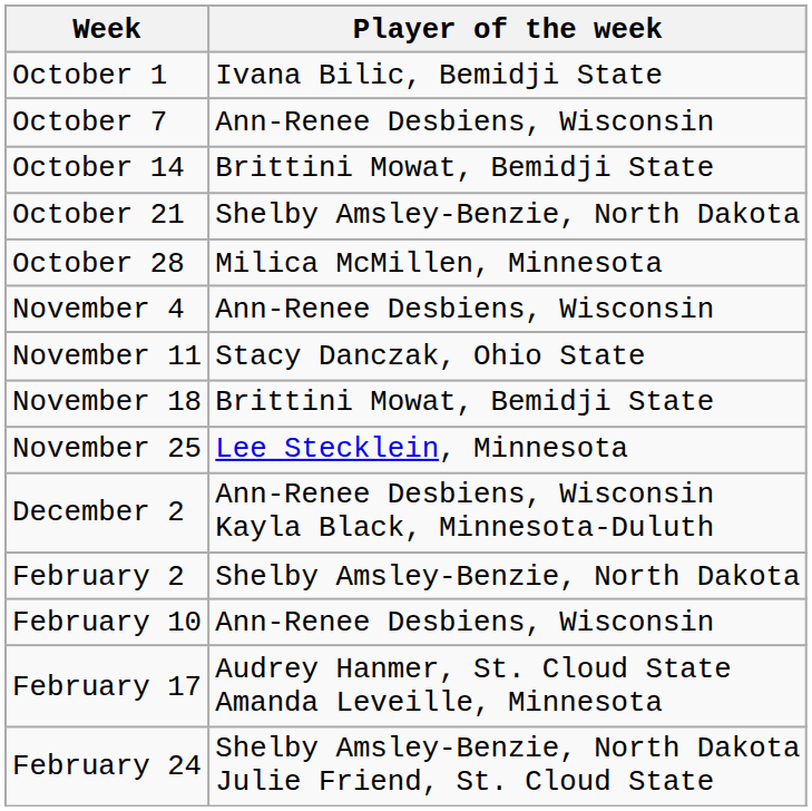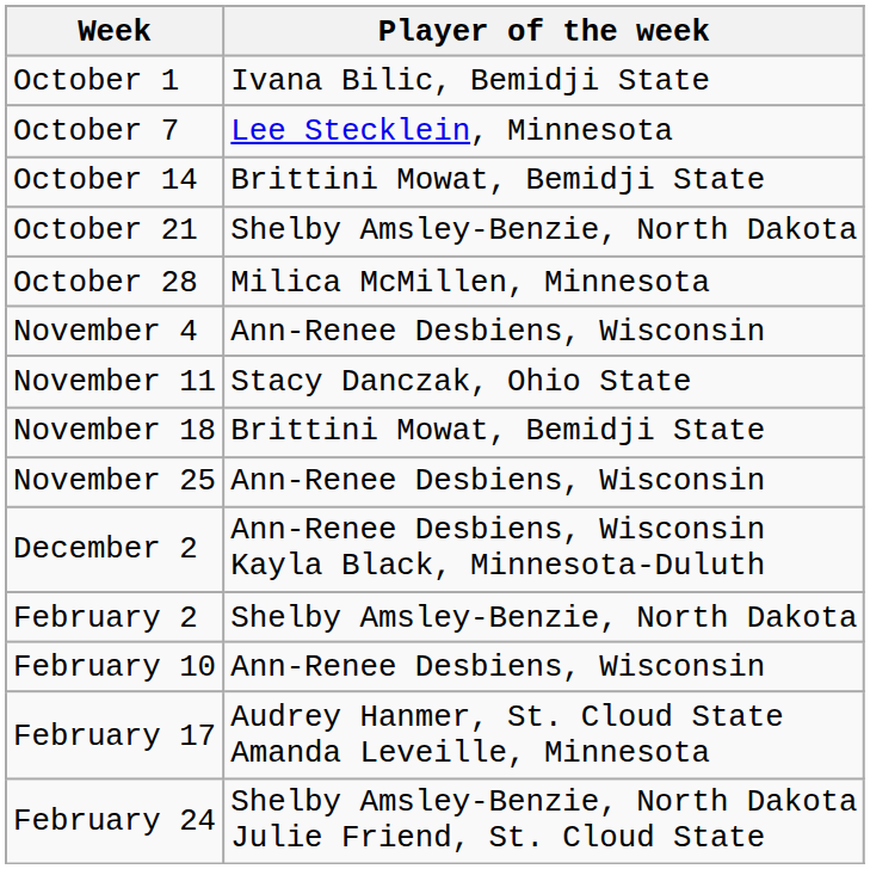October 7 | Player of the week: Ann-Renee Desbiens, Wisconsin -> Lee Stecklein, Minnesota
November 25 | Player of the week: Lee Stecklein, Minnesota -> Ann-Renee Desbiens, Wisconsin
